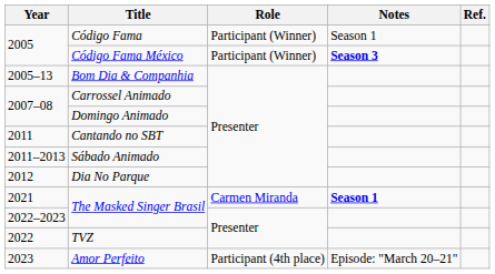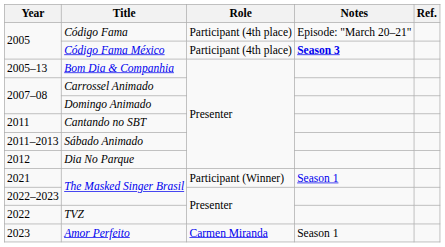Código Fama | Role: Participant (Winner) -> Participant (4th place)
Código Fama | Notes: Season 1 -> Episode: "March 20–21"
Código Fama México | Role: Participant (Winner) -> Participant (4th place)
2021 / The Masked Singer Brasil | Role: Carmen Miranda -> Participant (Winner)
2021 / The Masked Singer Brasil | Notes: bold -> normal
Amor Perfeito | Role: Participant (4th place) -> Carmen Miranda
Amor Perfeito | Notes: Episode: "March 20–21" -> Season 1
